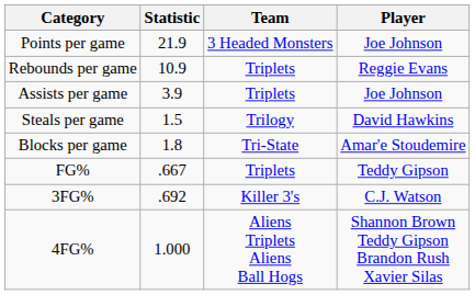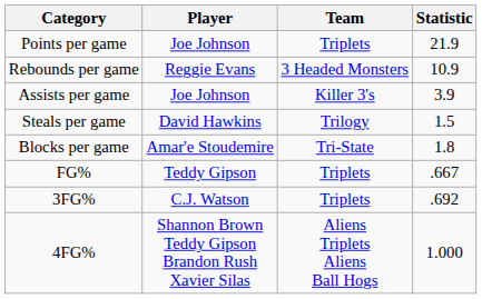columns swapped: Player <-> Statistic
Points per game | Team: 3 Headed Monsters -> Triplets
Rebounds per game | Team: Triplets -> 3 Headed Monsters
Assists per game | Team: Triplets -> Killer 3's
3FG% | Team: Killer 3's -> Triplets
